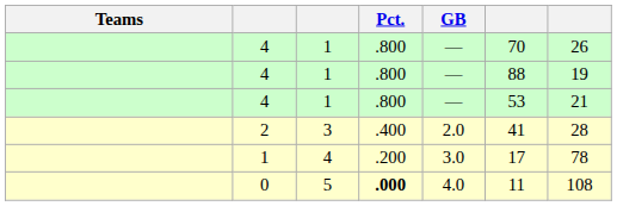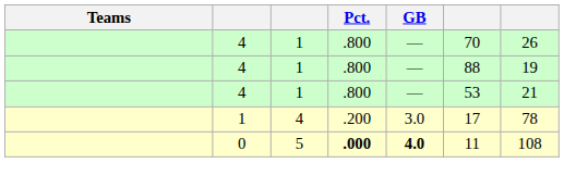- row: 2 | 3 | .400 | 2.0 | 41 | 28
0 | GB: normal -> bold
